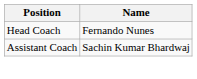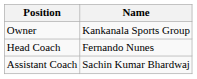+ row: Owner | Kankanala Sports Group
